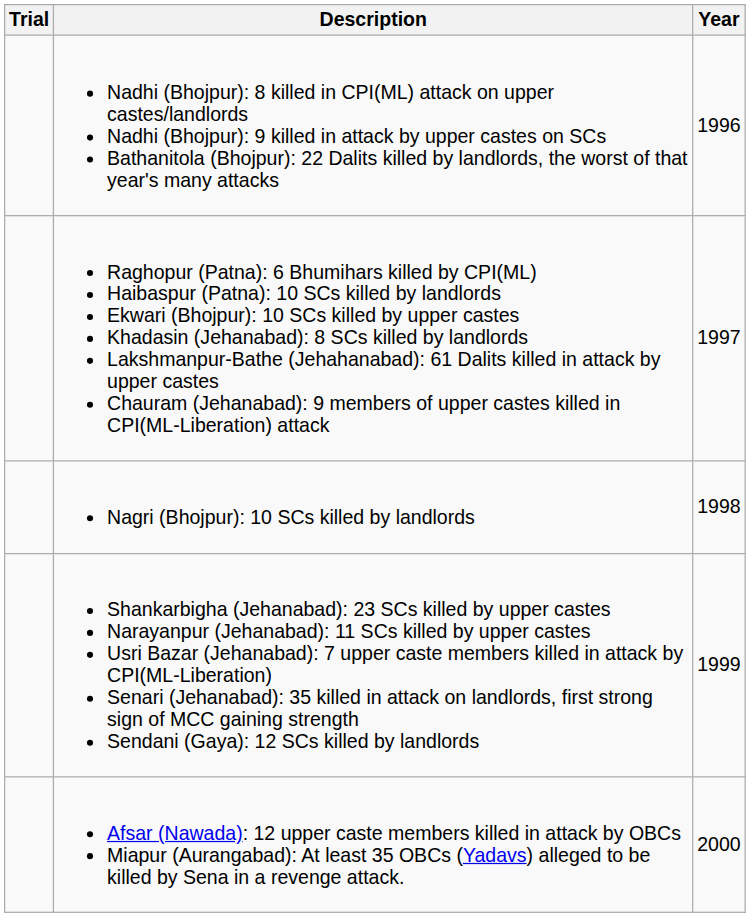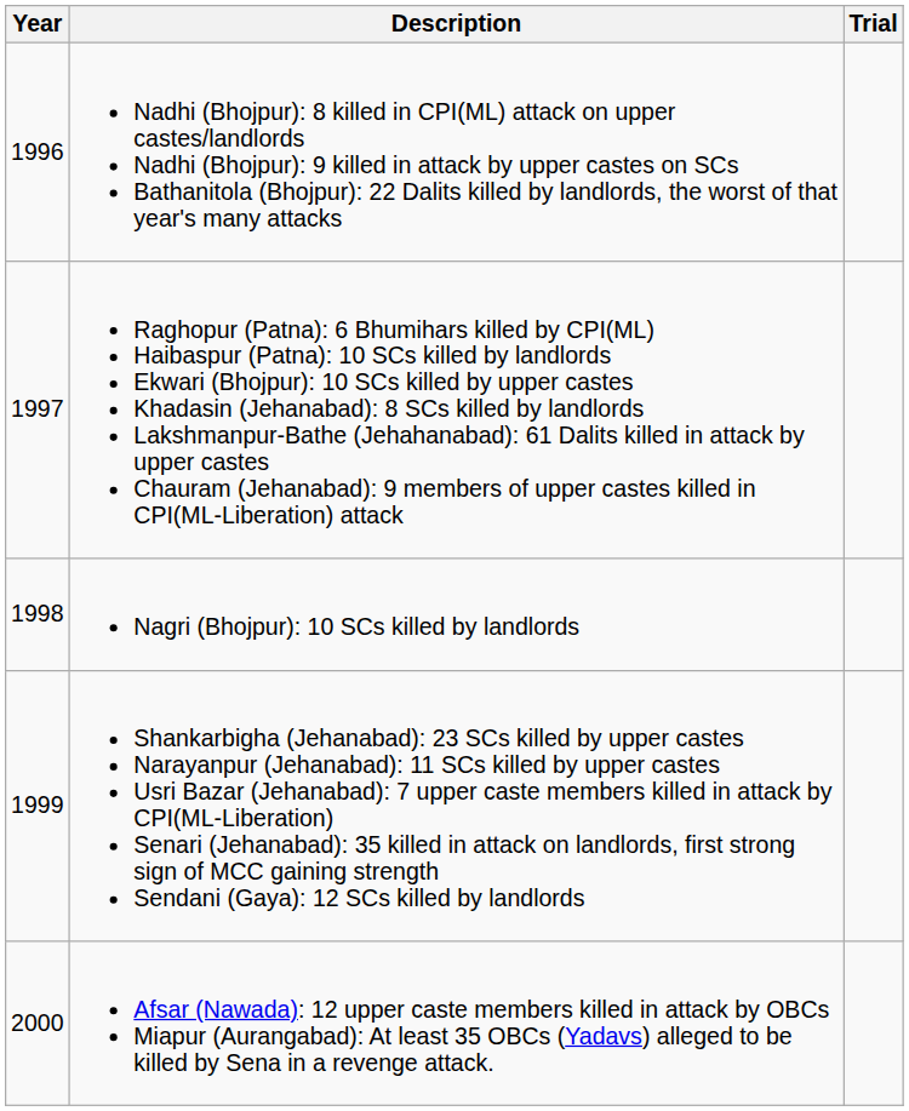columns swapped: Year <-> Trial
